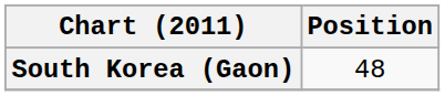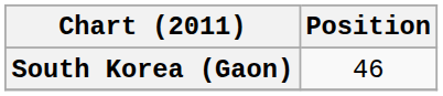South Korea (Gaon) | Position: 48 -> 46
